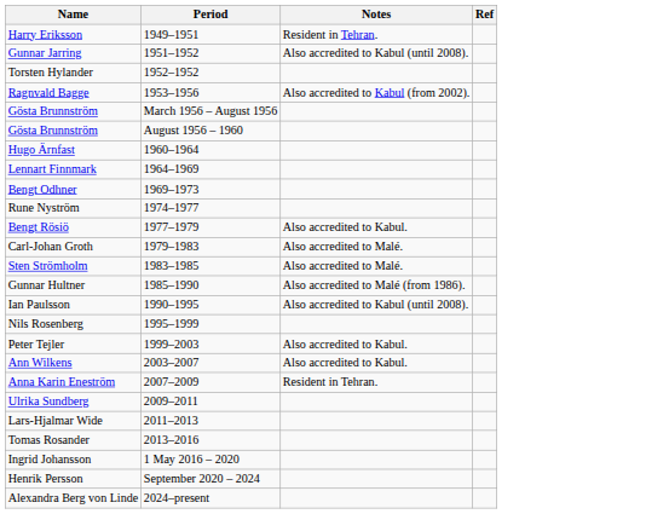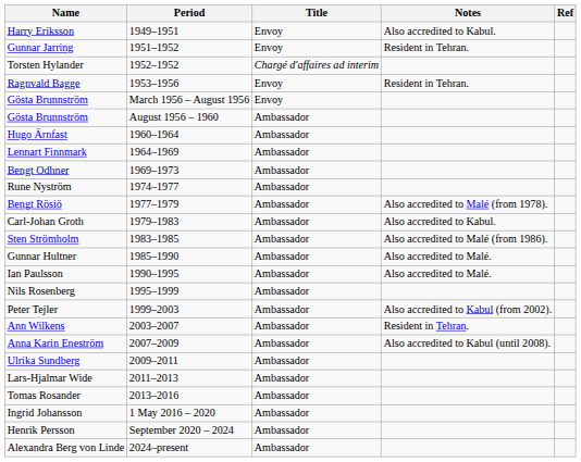+ column: Title | Envoy | Envoy | Chargé d'affaires ad interim | Envoy | Envoy | Ambassador | Ambassador | Ambassador | Ambassador | Ambassador | Ambassador | Ambassador | Ambassador | Ambassador | Ambassador | Ambassador | Ambassador | Ambassador | Ambassador | Ambassador | Ambassador | Ambassador | Ambassador | Ambassador | Ambassador
Harry Eriksson | Notes: Resident in Tehran. -> Also accredited to Kabul.
Gunnar Jarring | Notes: Also accredited to Kabul (until 2008). -> Resident in Tehran.
Ragnvald Bagge | Notes: Also accredited to Kabul (from 2002). -> Resident in Tehran.
Bengt Rösiö | Notes: Also accredited to Kabul. -> Also accredited to Malé (from 1978).
Carl-Johan Groth | Notes: Also accredited to Malé. -> Also accredited to Kabul.
Sten Strömholm | Notes: Also accredited to Malé. -> Also accredited to Malé (from 1986).
Gunnar Hultner | Notes: Also accredited to Malé (from 1986). -> Also accredited to Malé.
Ian Paulsson | Notes: Also accredited to Kabul (until 2008). -> Also accredited to Malé.
Peter Tejler | Notes: Also accredited to Kabul. -> Also accredited to Kabul (from 2002).
Ann Wilkens | Notes: Also accredited to Kabul. -> Resident in Tehran.
Anna Karin Eneström | Notes: Resident in Tehran. -> Also accredited to Kabul (until 2008).
